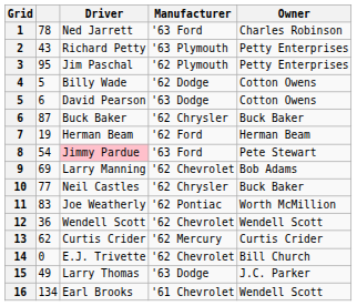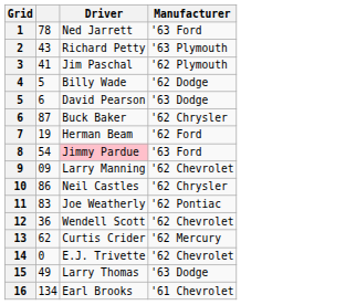- column: Owner | Charles Robinson | Petty Enterprises | Petty Enterprises | Cotton Owens | Cotton Owens | Buck Baker | Herman Beam | Pete Stewart | Bob Adams | Buck Baker | Worth McMillion | Wendell Scott | Curtis Crider | Bill Church | J.C. Parker | Wendell Scott
3 | column 2: 95 -> 41
9 | column 2: 69 -> 09
10 | column 2: 77 -> 86
